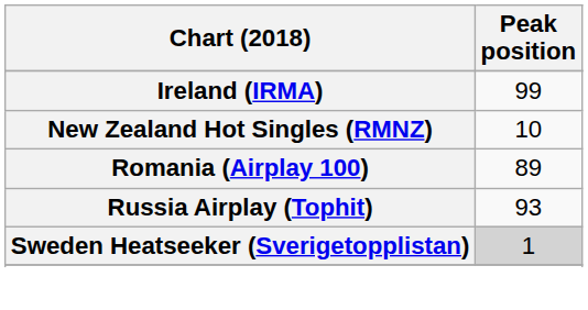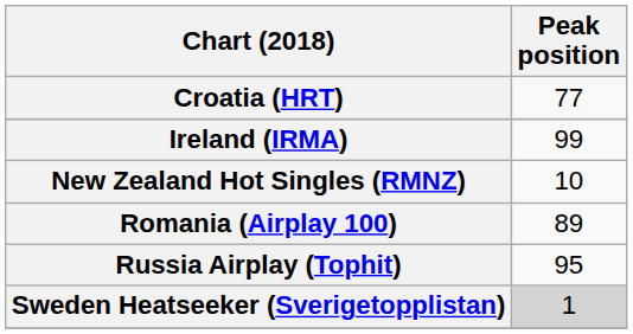+ row: Croatia (HRT) | 77
Russia Airplay (Tophit) | Peak position: 93 -> 95
